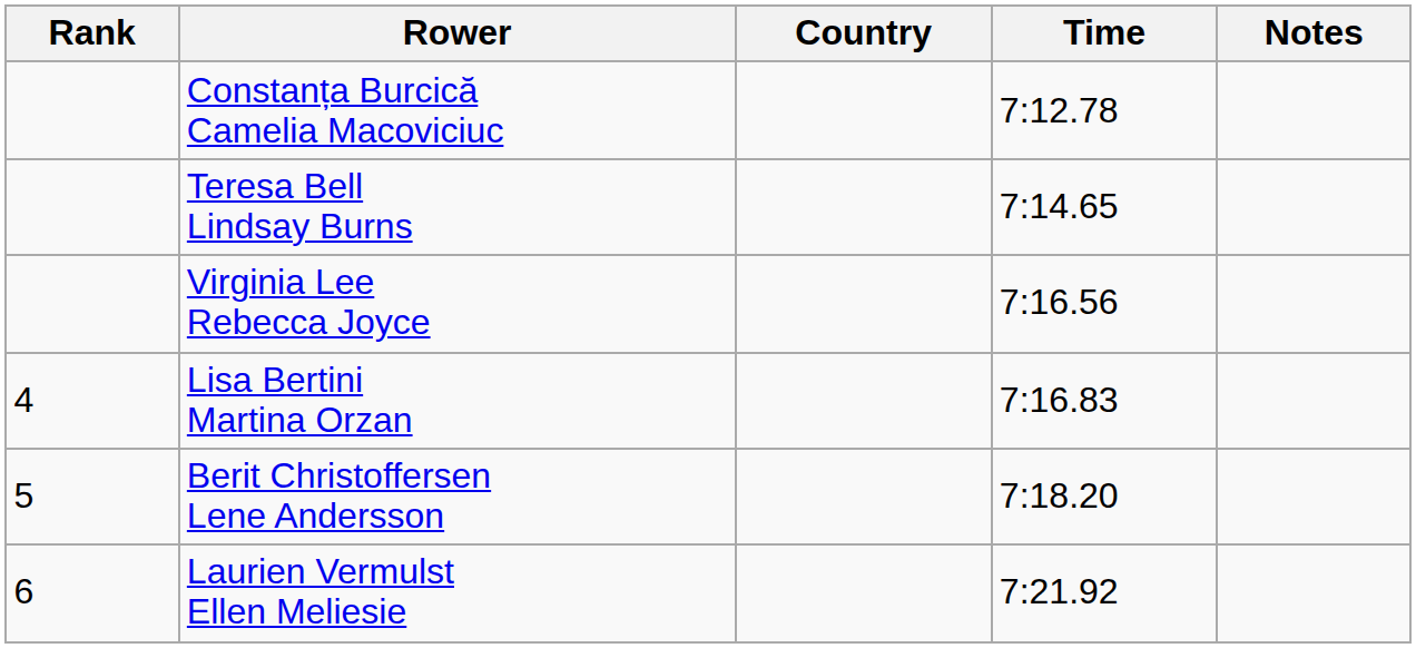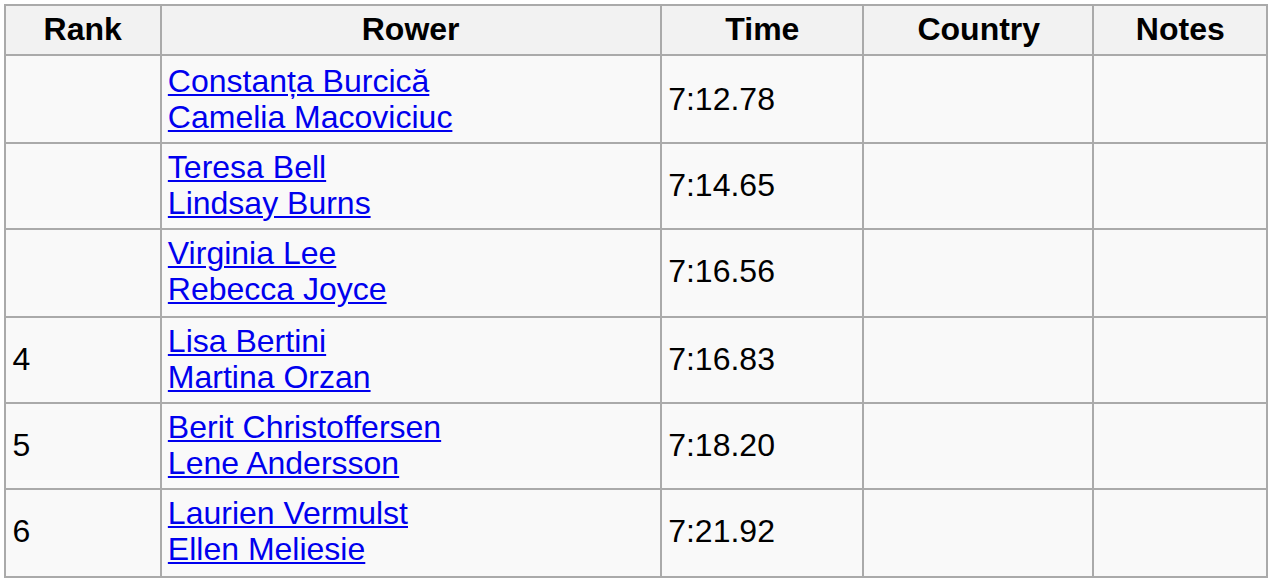columns swapped: Country <-> Time
